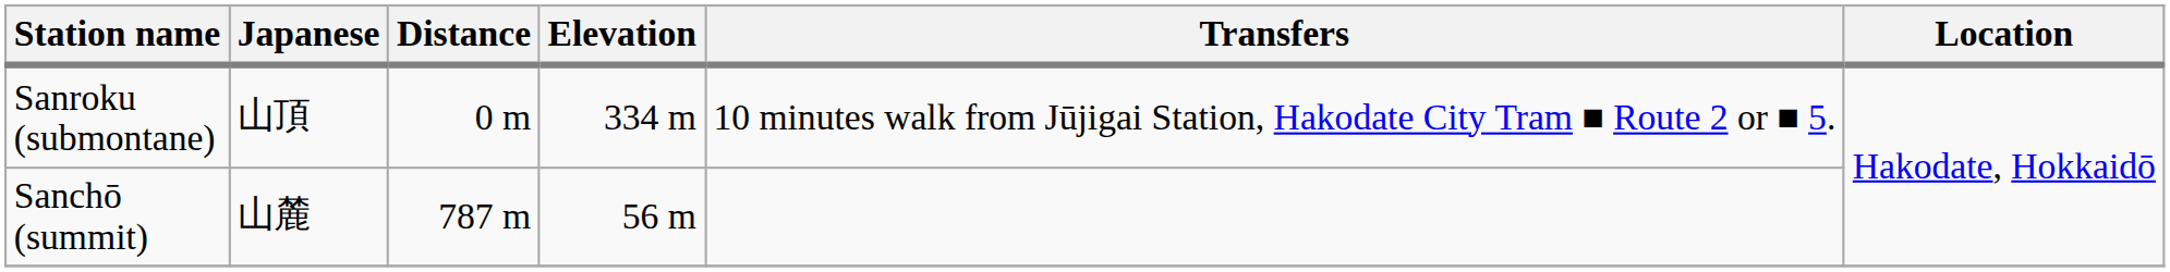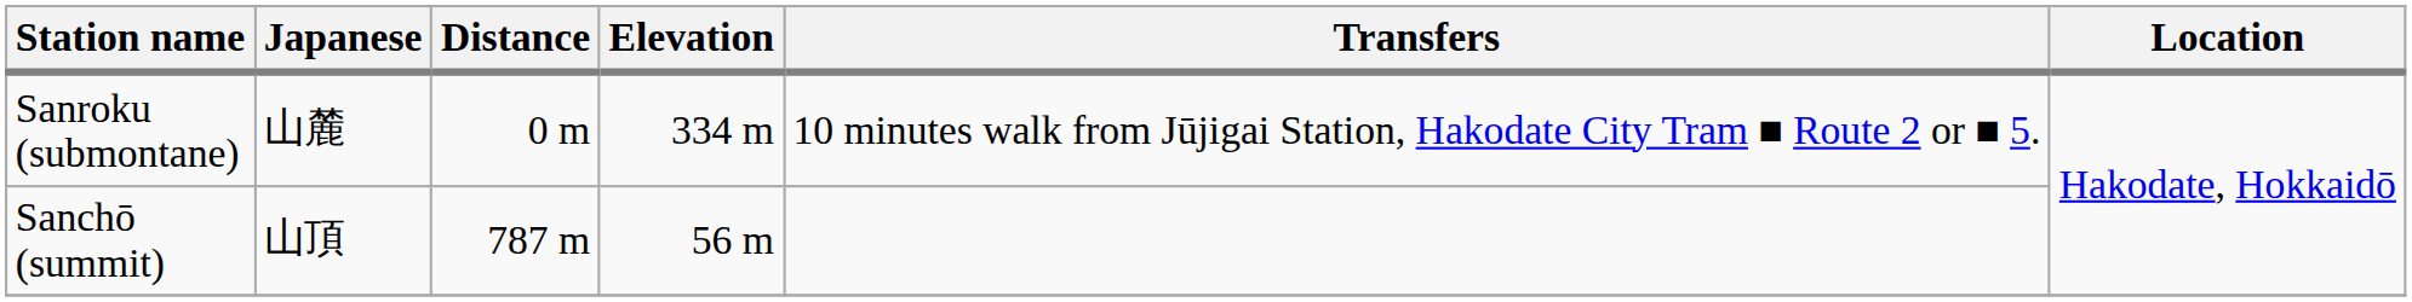Sanroku (submontane) | Japanese: 山頂 -> 山麓
Sanchō (summit) | Japanese: 山麓 -> 山頂
